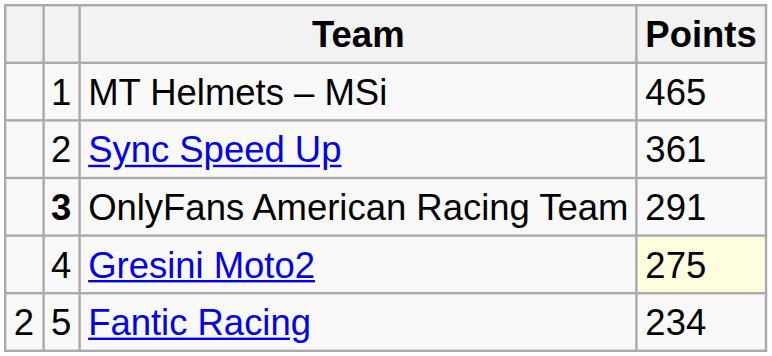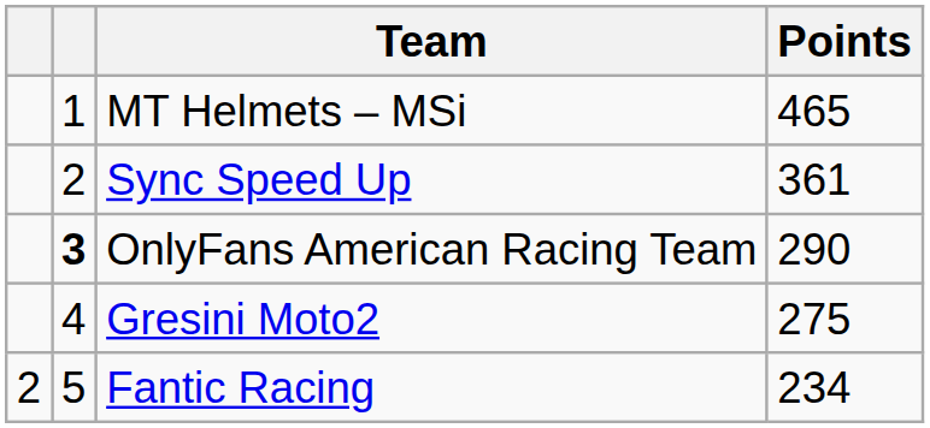OnlyFans American Racing Team | Points: 291 -> 290
Gresini Moto2 | Points: lightyellow background -> no background
